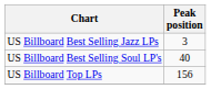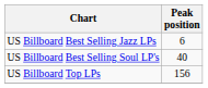US Billboard Best Selling Jazz LPs | Peak position: 3 -> 6
